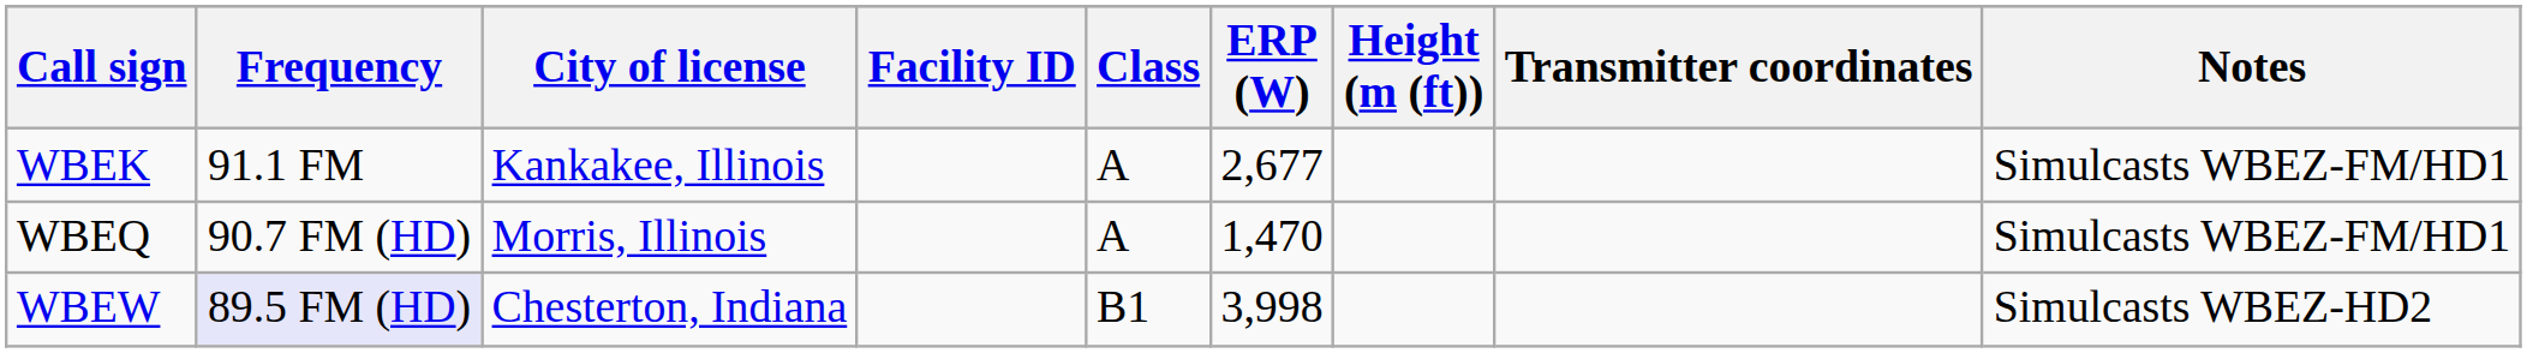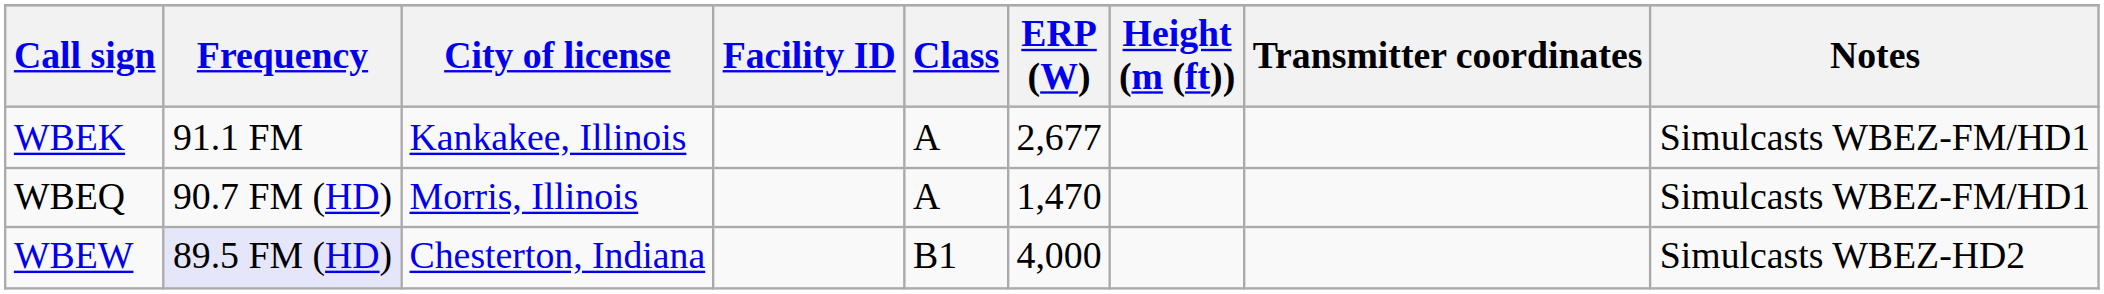WBEW | ERP (W): 3,998 -> 4,000
